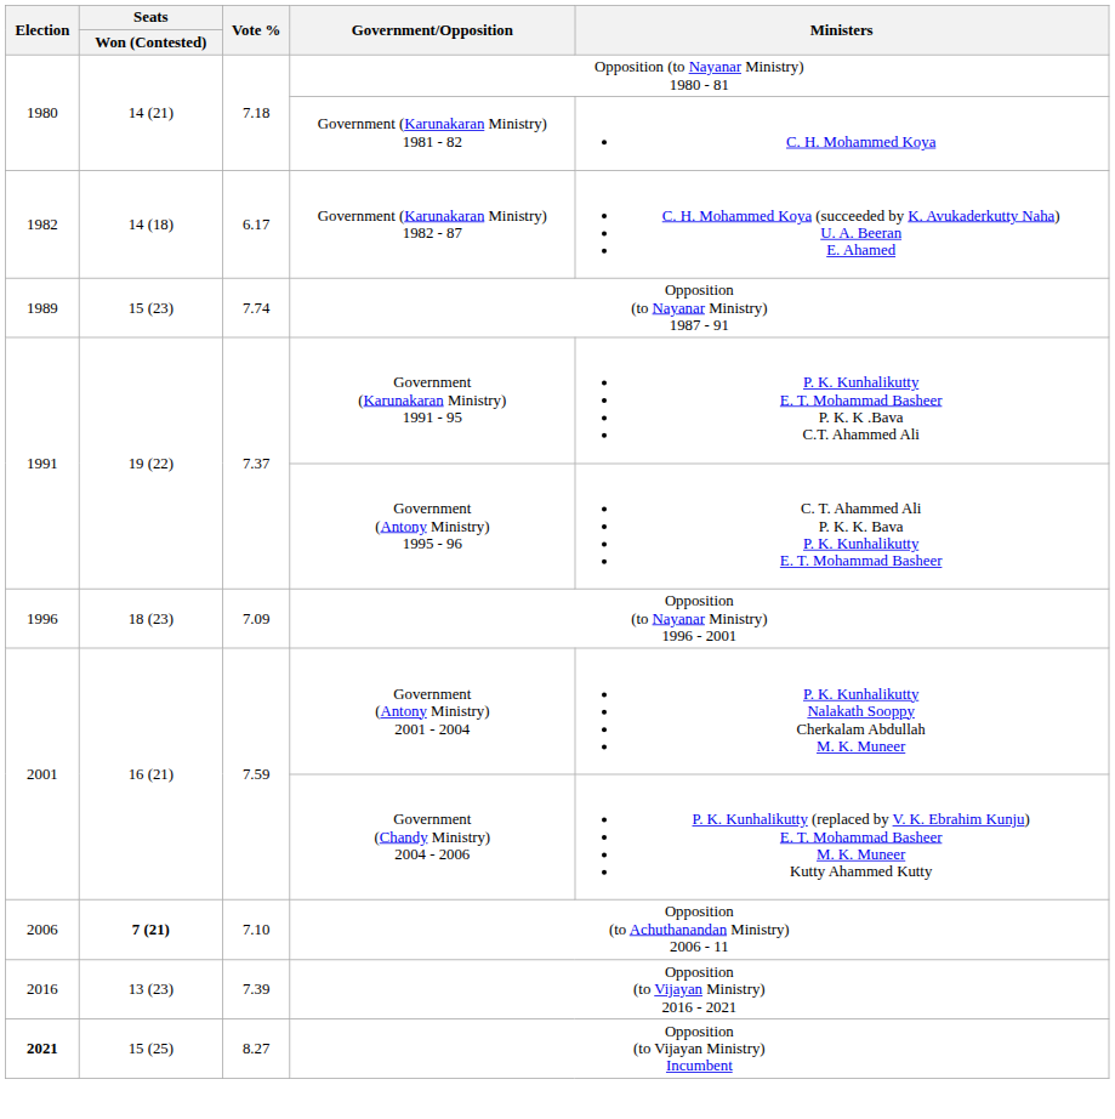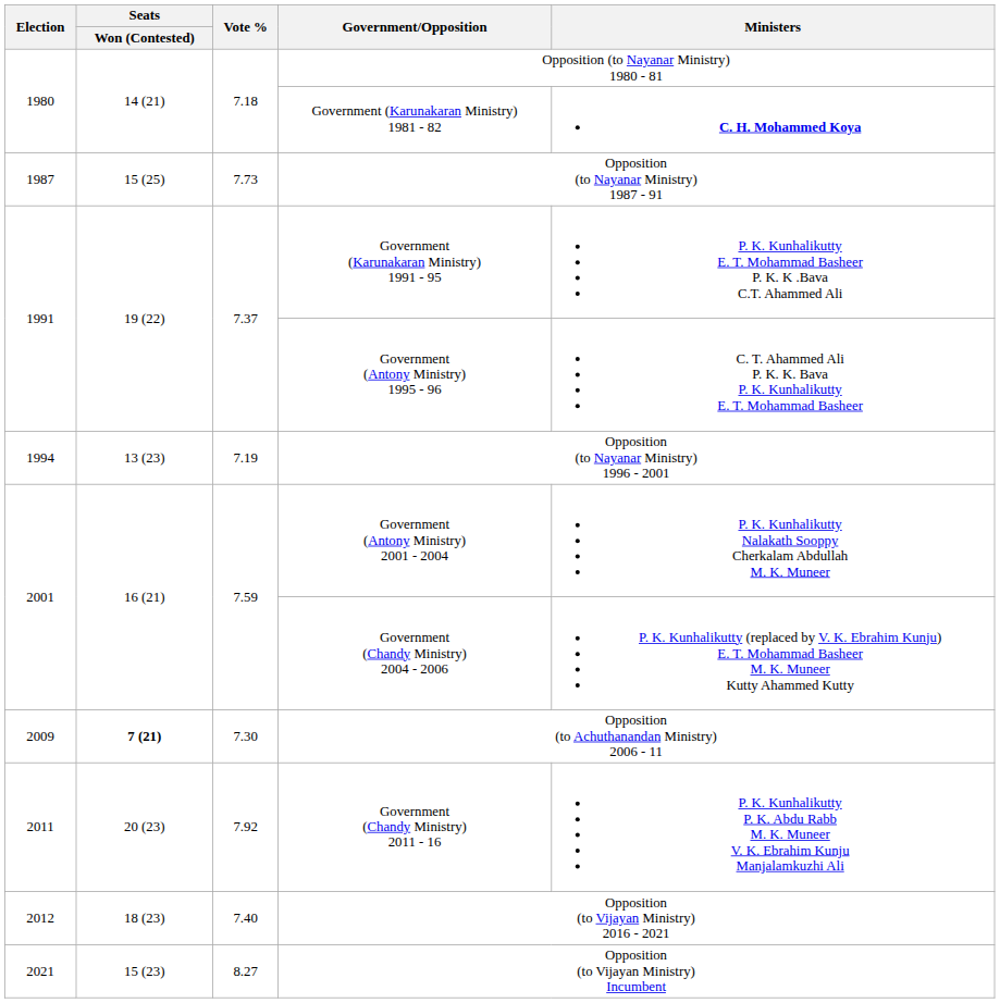Government (Karunakaran Ministry) 1981 - 82 | Ministers: normal -> bold
- row: 1982 | 14 (18) | 6.17 | Government (Karunakaran Ministry) 1982 - 87 | C. H. Mohammed Koya (succeeded by K. Avukaderkutty Naha) U. A. Beeran E. Ahamed
Opposition (to Nayanar Ministry) 1987 - 91 | Election: 1989 -> 1987
Opposition (to Nayanar Ministry) 1987 - 91 | Seats / Won (Contested): 15 (23) -> 15 (25)
Opposition (to Nayanar Ministry) 1987 - 91 | Vote %: 7.74 -> 7.73
Opposition (to Nayanar Ministry) 1996 - 2001 | Election: 1996 -> 1994
Opposition (to Nayanar Ministry) 1996 - 2001 | Seats / Won (Contested): 18 (23) -> 13 (23)
Opposition (to Nayanar Ministry) 1996 - 2001 | Vote %: 7.09 -> 7.19
Opposition (to Achuthanandan Ministry) 2006 - 11 | Election: 2006 -> 2009
Opposition (to Achuthanandan Ministry) 2006 - 11 | Vote %: 7.10 -> 7.30
+ row: 2011 | 20 (23) | 7.92 | Government (Chandy Ministry) 2011 - 16 | P. K. Kunhalikutty P. K. Abdu Rabb M. K. Muneer V. K. Ebrahim Kunju Manjalamkuzhi Ali
Opposition (to Vijayan Ministry) 2016 - 2021 | Election: 2016 -> 2012
Opposition (to Vijayan Ministry) 2016 - 2021 | Seats / Won (Contested): 13 (23) -> 18 (23)
Opposition (to Vijayan Ministry) 2016 - 2021 | Vote %: 7.39 -> 7.40
Opposition (to Vijayan Ministry) Incumbent | Election: bold -> normal
Opposition (to Vijayan Ministry) Incumbent | Seats / Won (Contested): 15 (25) -> 15 (23)
